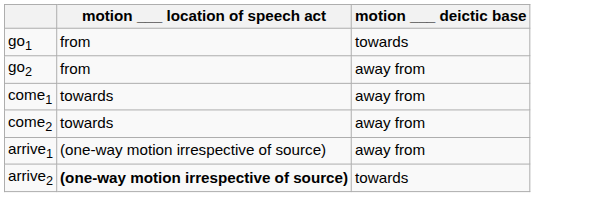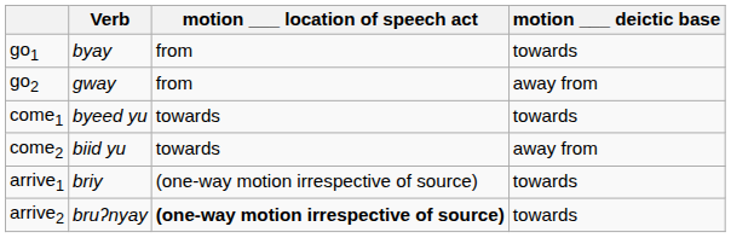+ column: Verb | byay | gway | byeed yu | biid yu | briy | bruʔnyay
come1 | motion ___ deictic base: away from -> towards
arrive1 | motion ___ deictic base: away from -> towards
